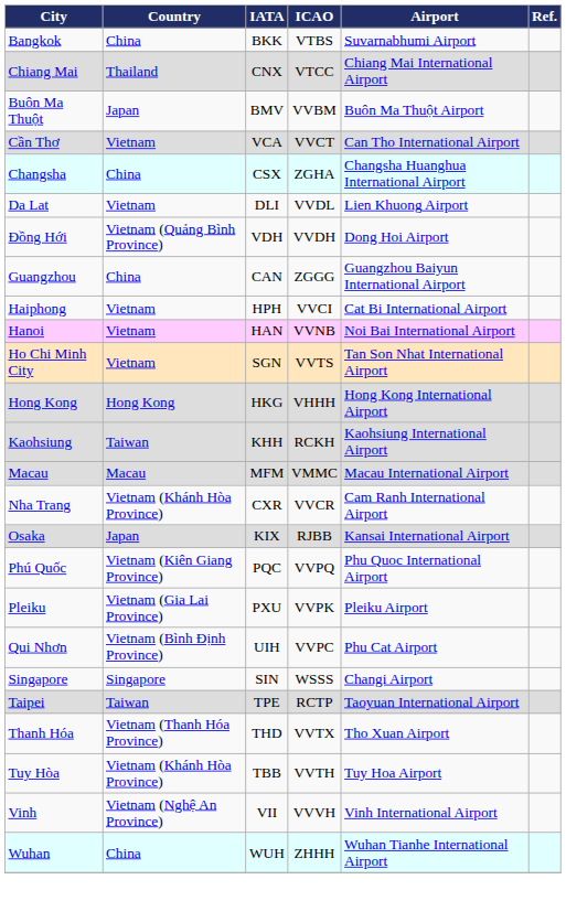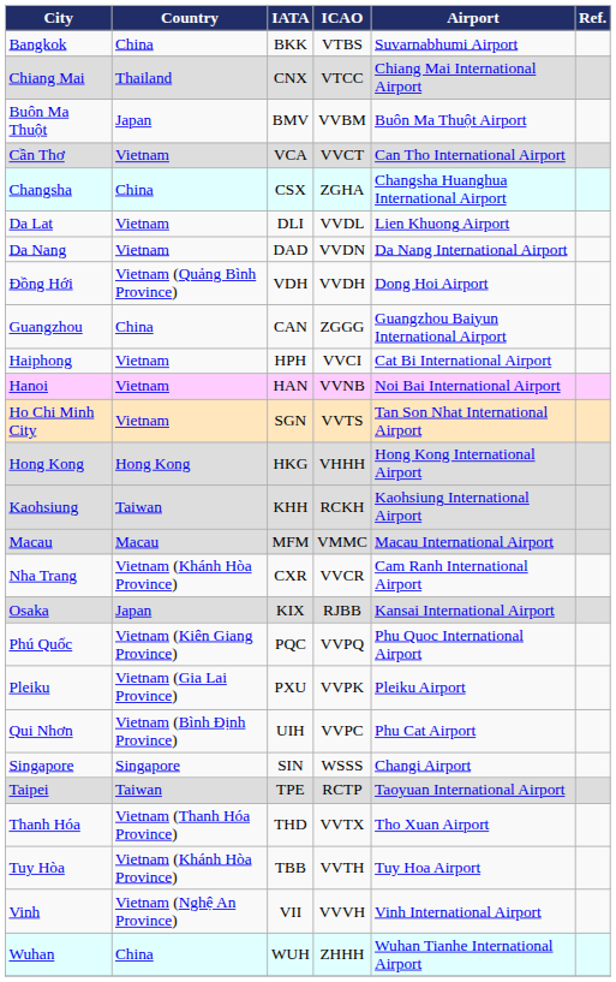+ row: Da Nang | Vietnam | DAD | VVDN | Da Nang International Airport
